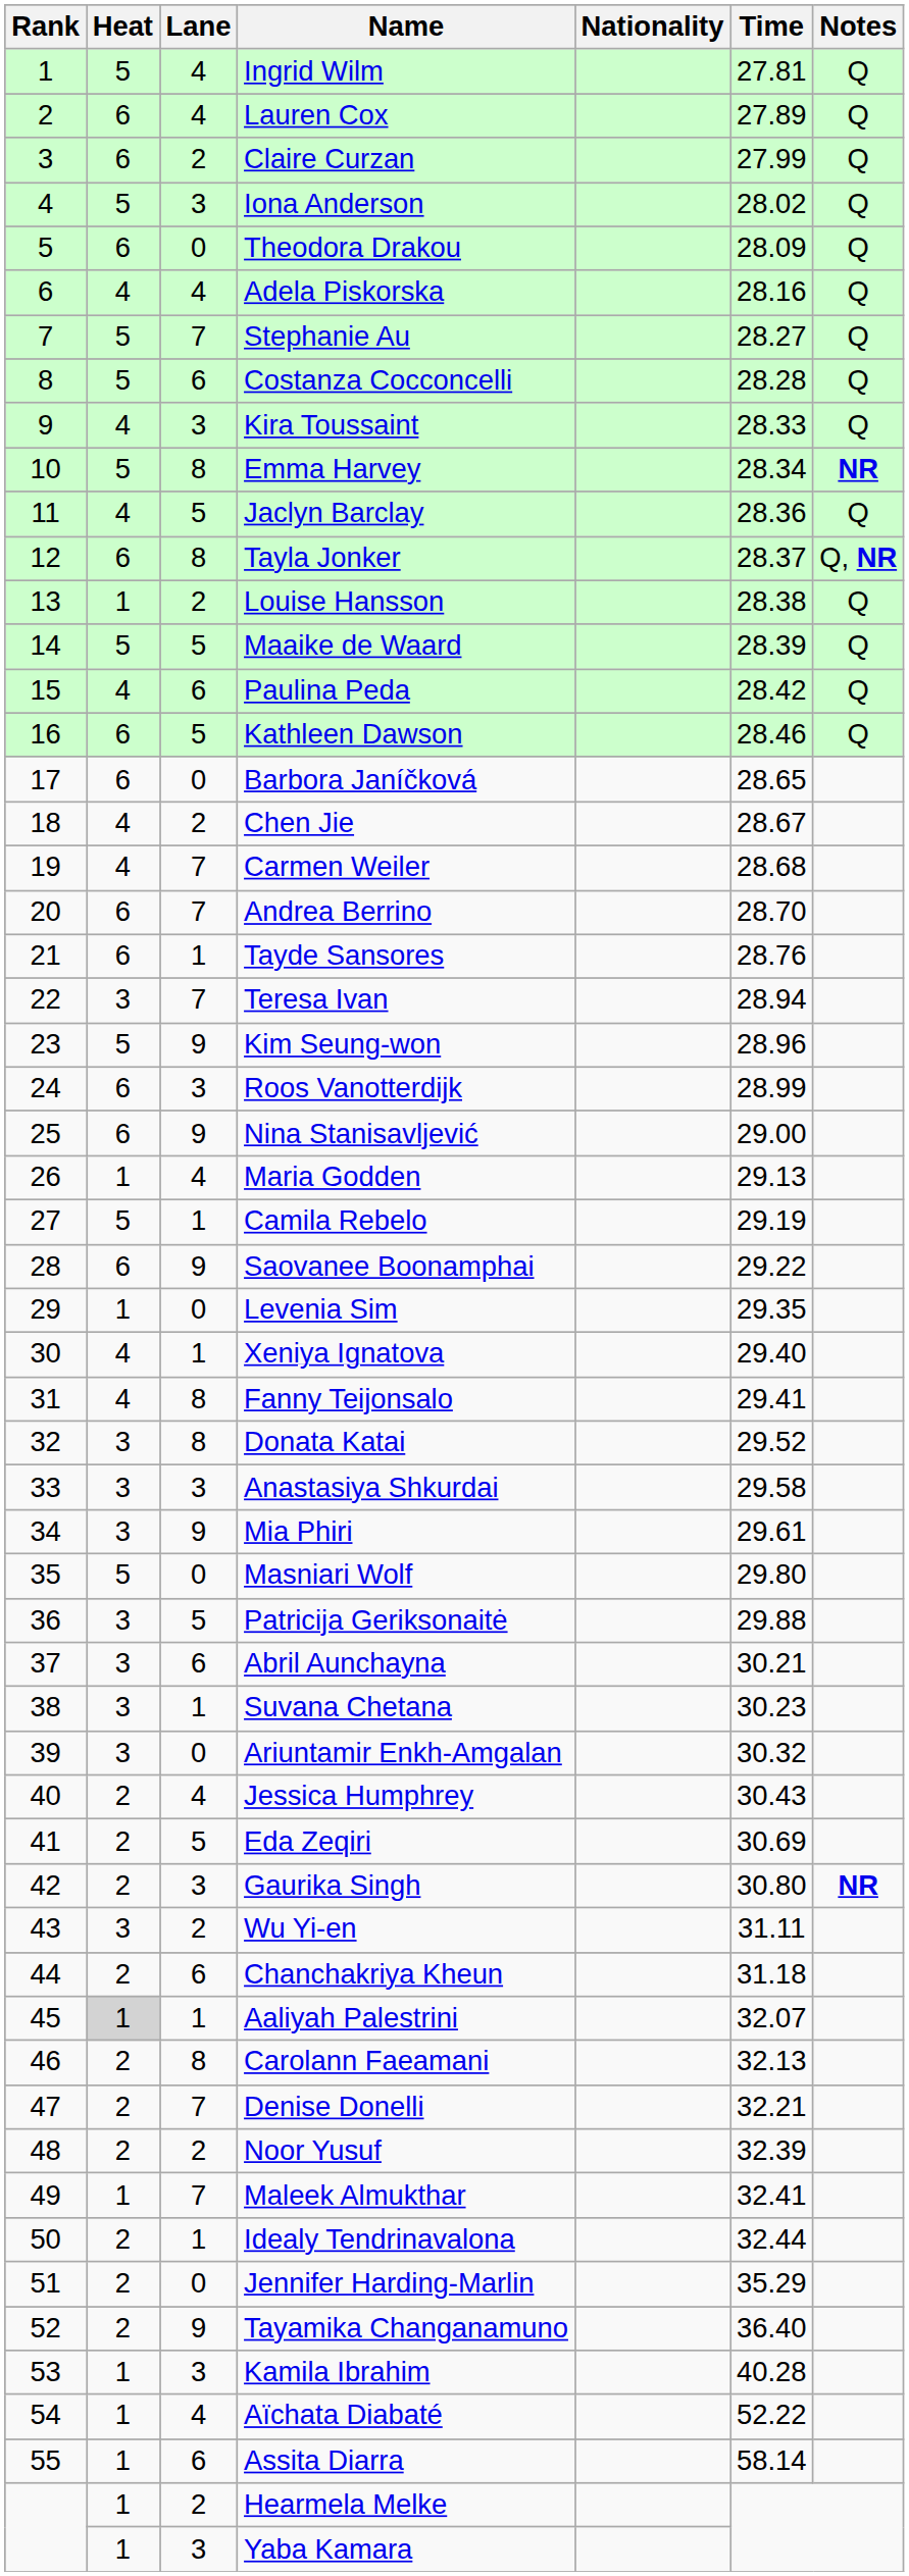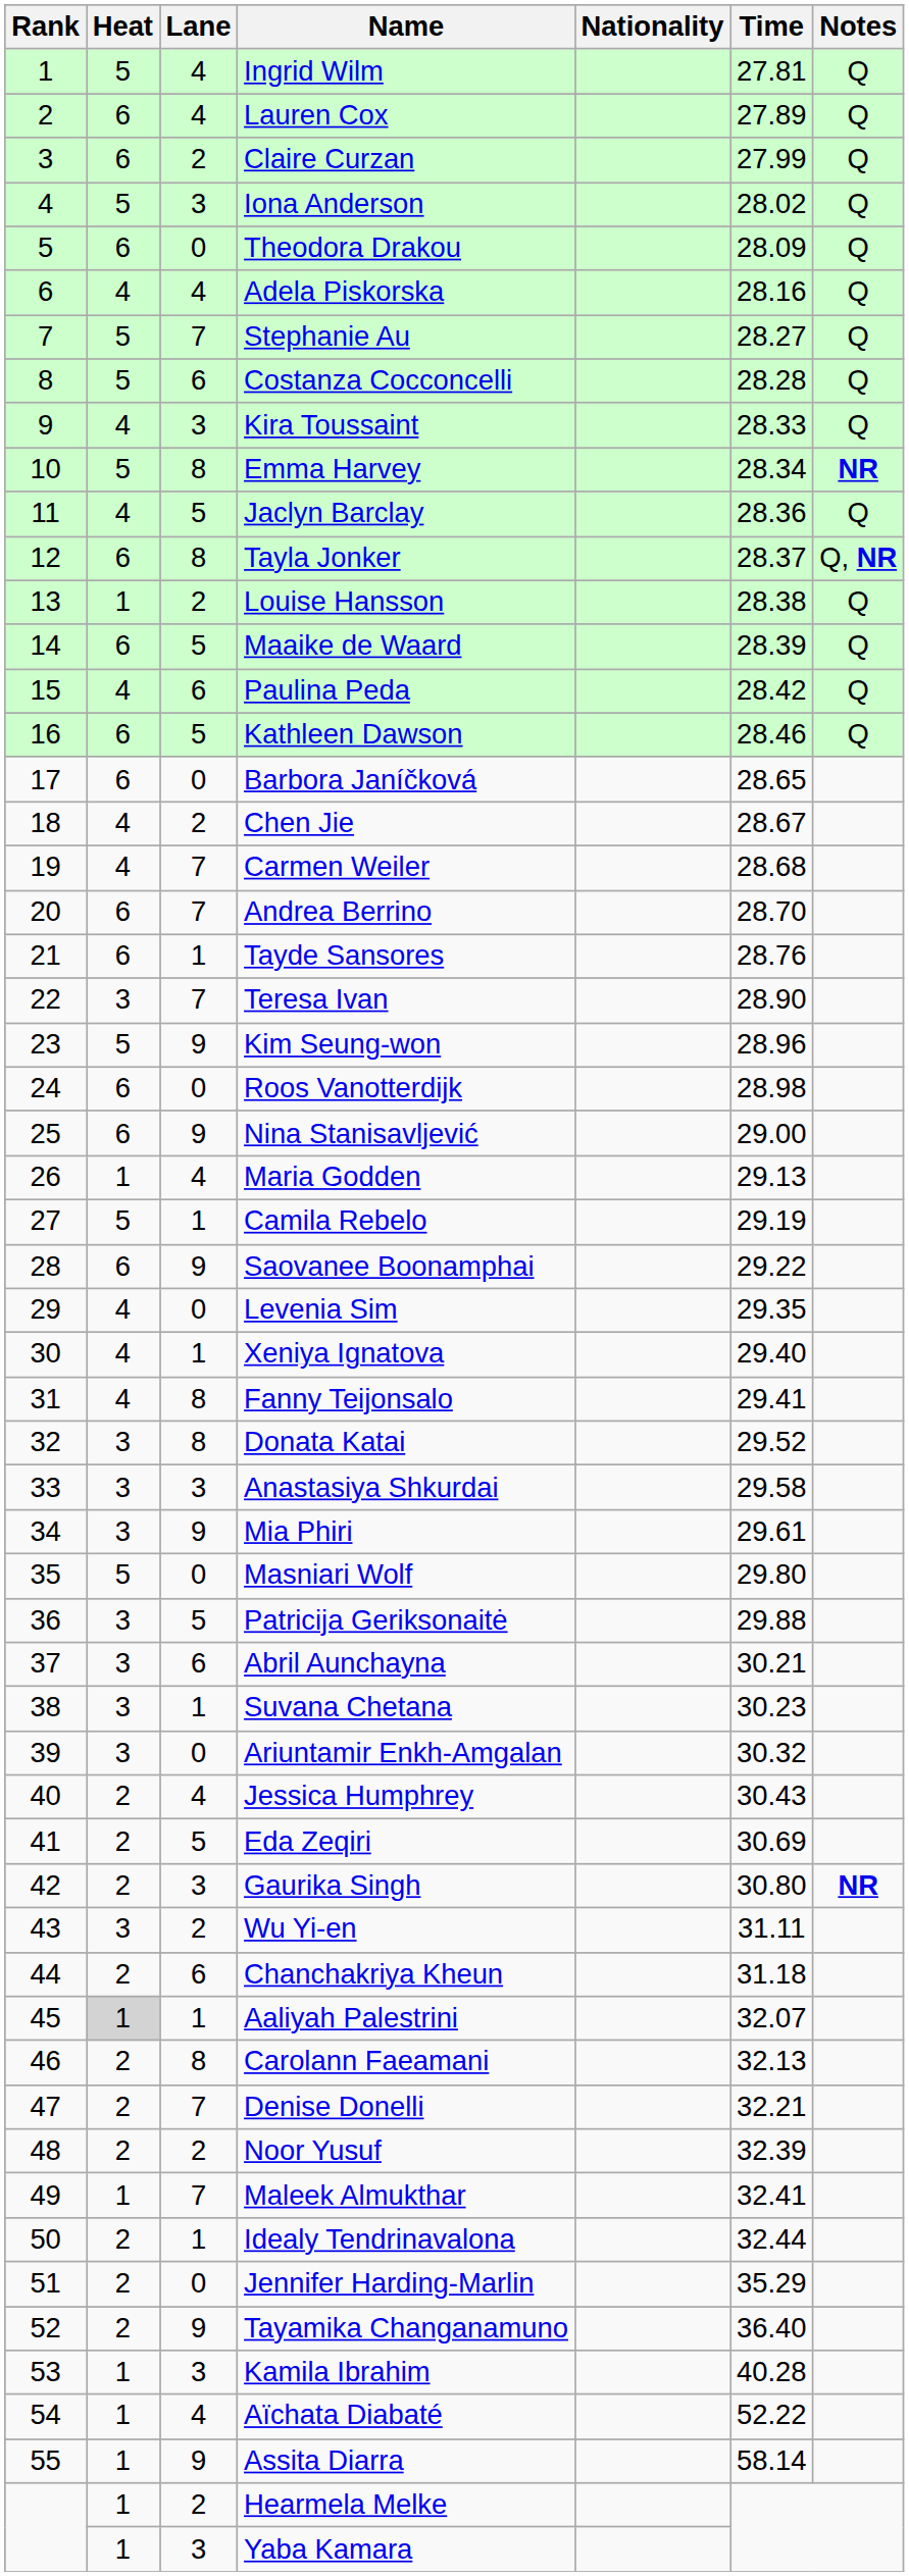Maaike de Waard | Heat: 5 -> 6
Teresa Ivan | Time: 28.94 -> 28.90
Roos Vanotterdijk | Lane: 3 -> 0
Roos Vanotterdijk | Time: 28.99 -> 28.98
Levenia Sim | Heat: 1 -> 4
Assita Diarra | Lane: 6 -> 9
